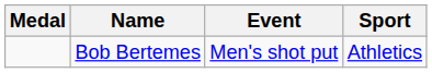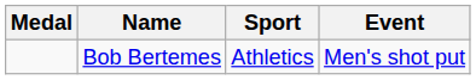columns swapped: Sport <-> Event
